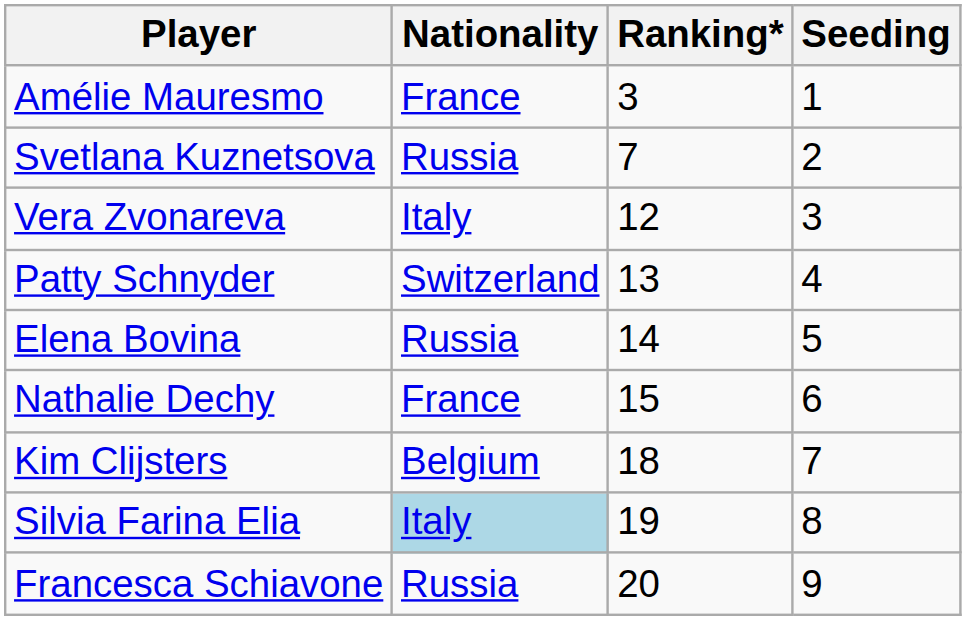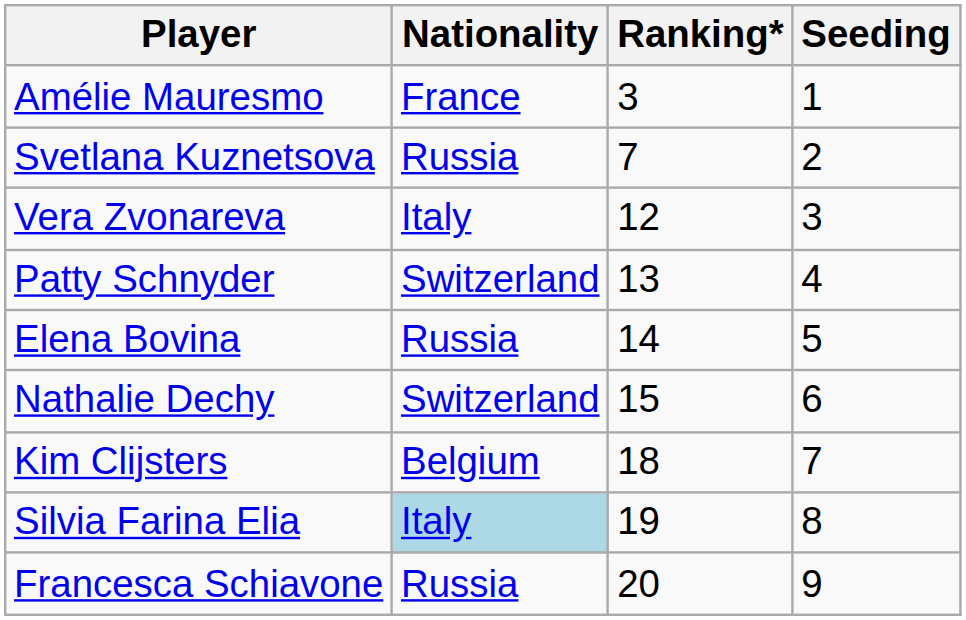Nathalie Dechy | Nationality: France -> Switzerland
